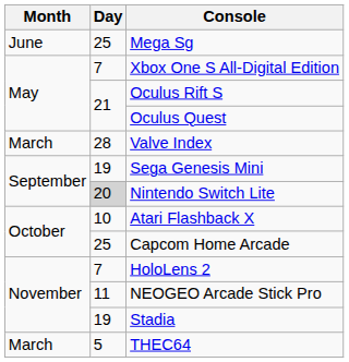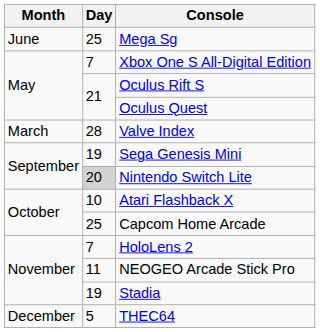THEC64 | Month: March -> December
